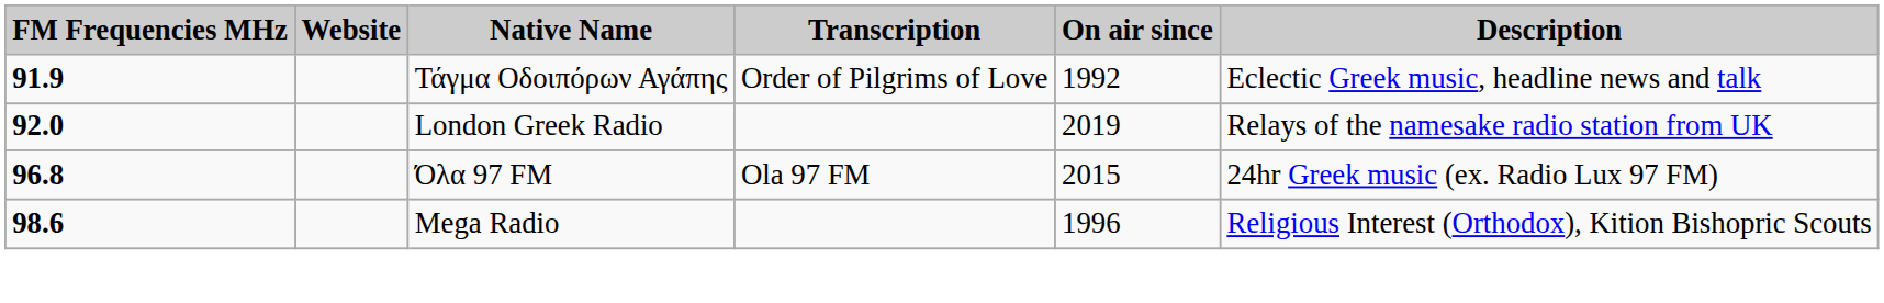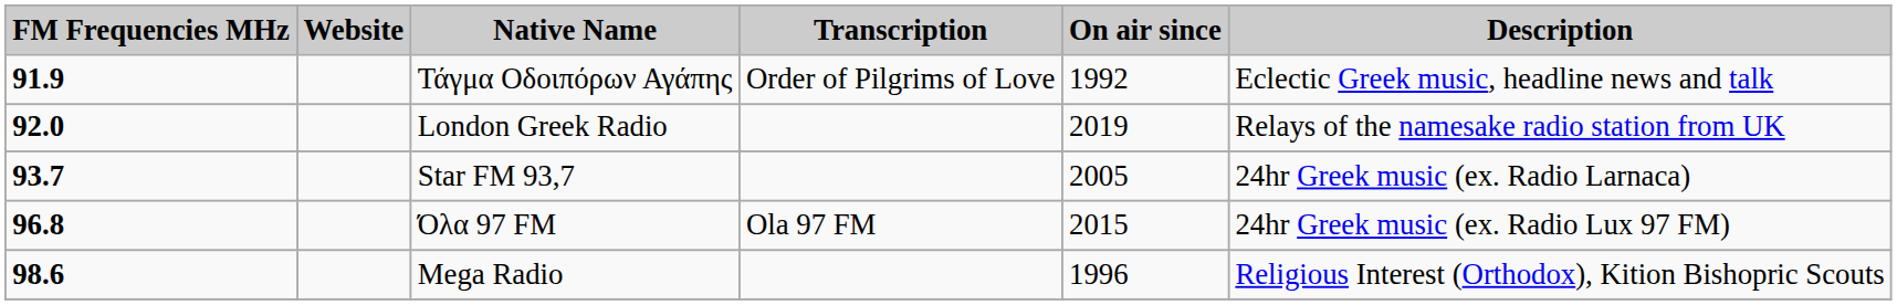+ row: 93.7 | Star FM 93,7 | 2005 | 24hr Greek music (ex. Radio Larnaca)
